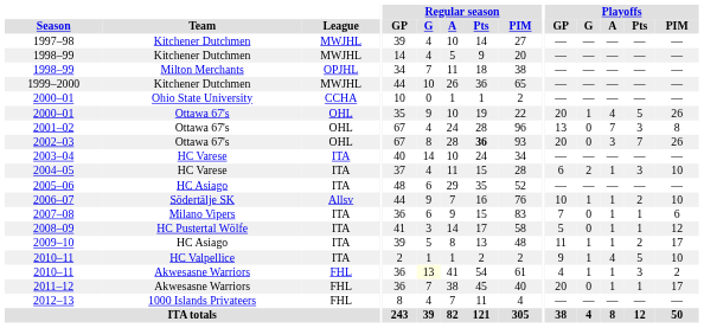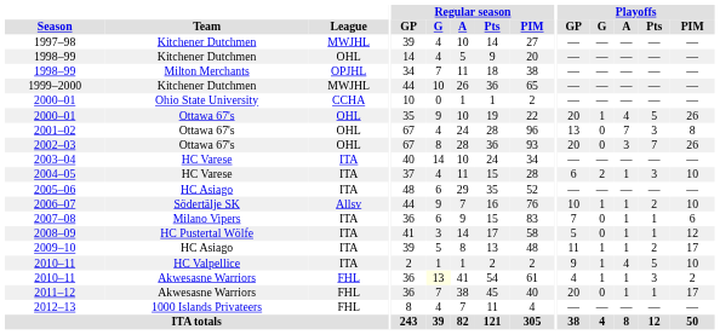1998–99 / Kitchener Dutchmen | League: MWJHL -> OHL
2002–03 | Regular season / Pts: bold -> normal
